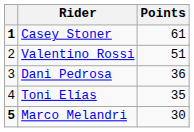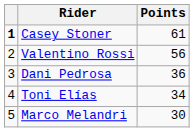Valentino Rossi | Points: 51 -> 56
Toni Elías | Points: 35 -> 34
Marco Melandri | column 1: bold -> normal
